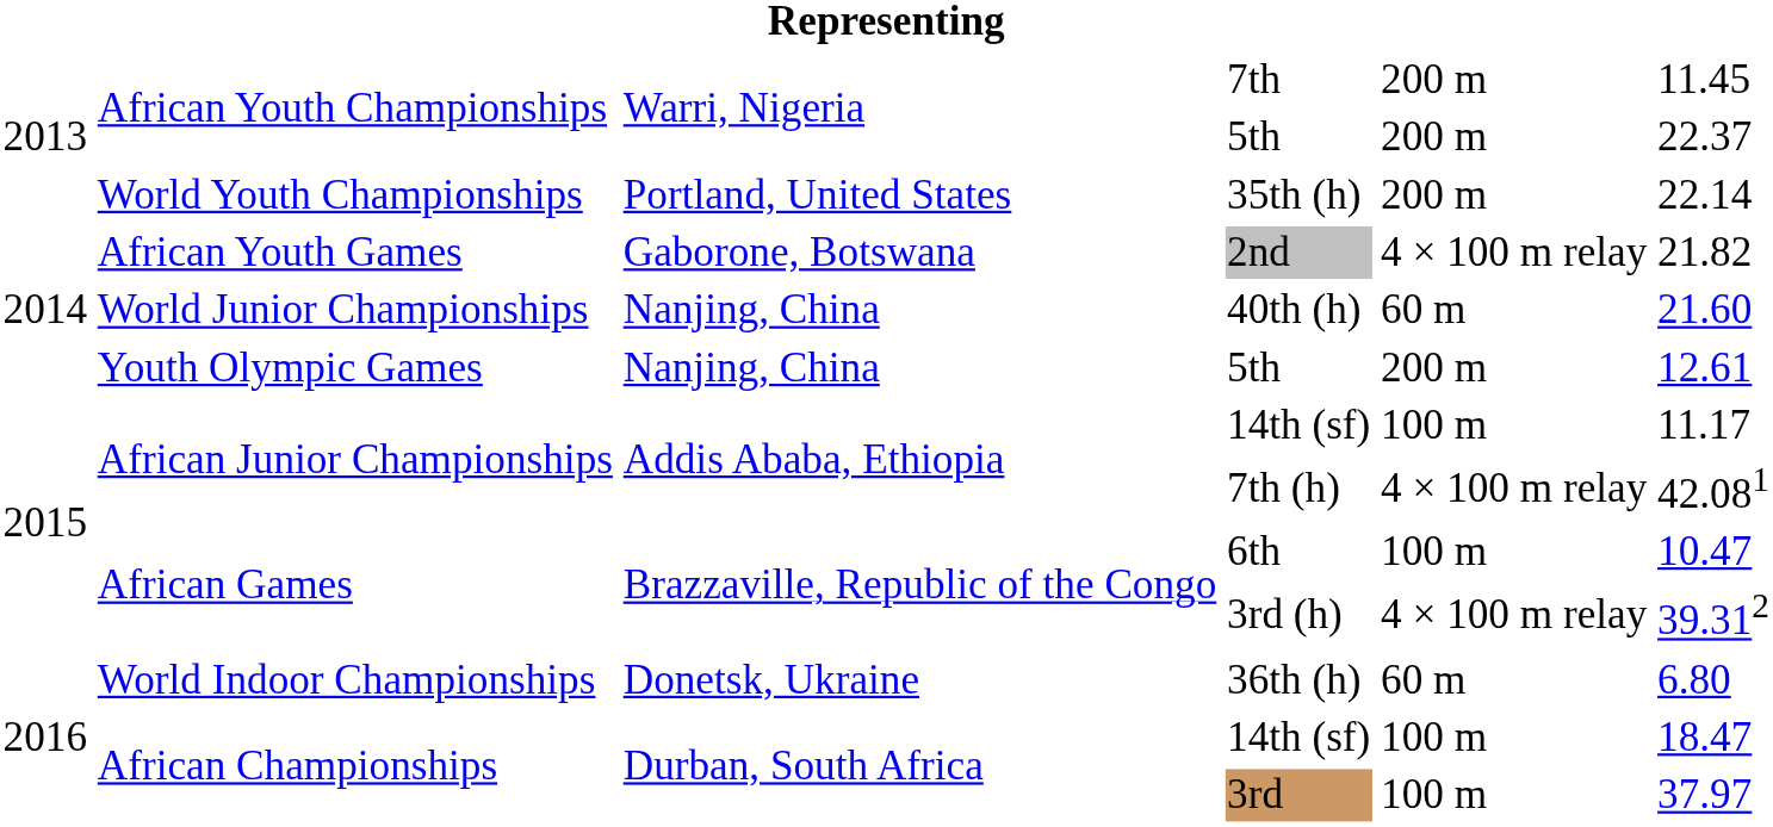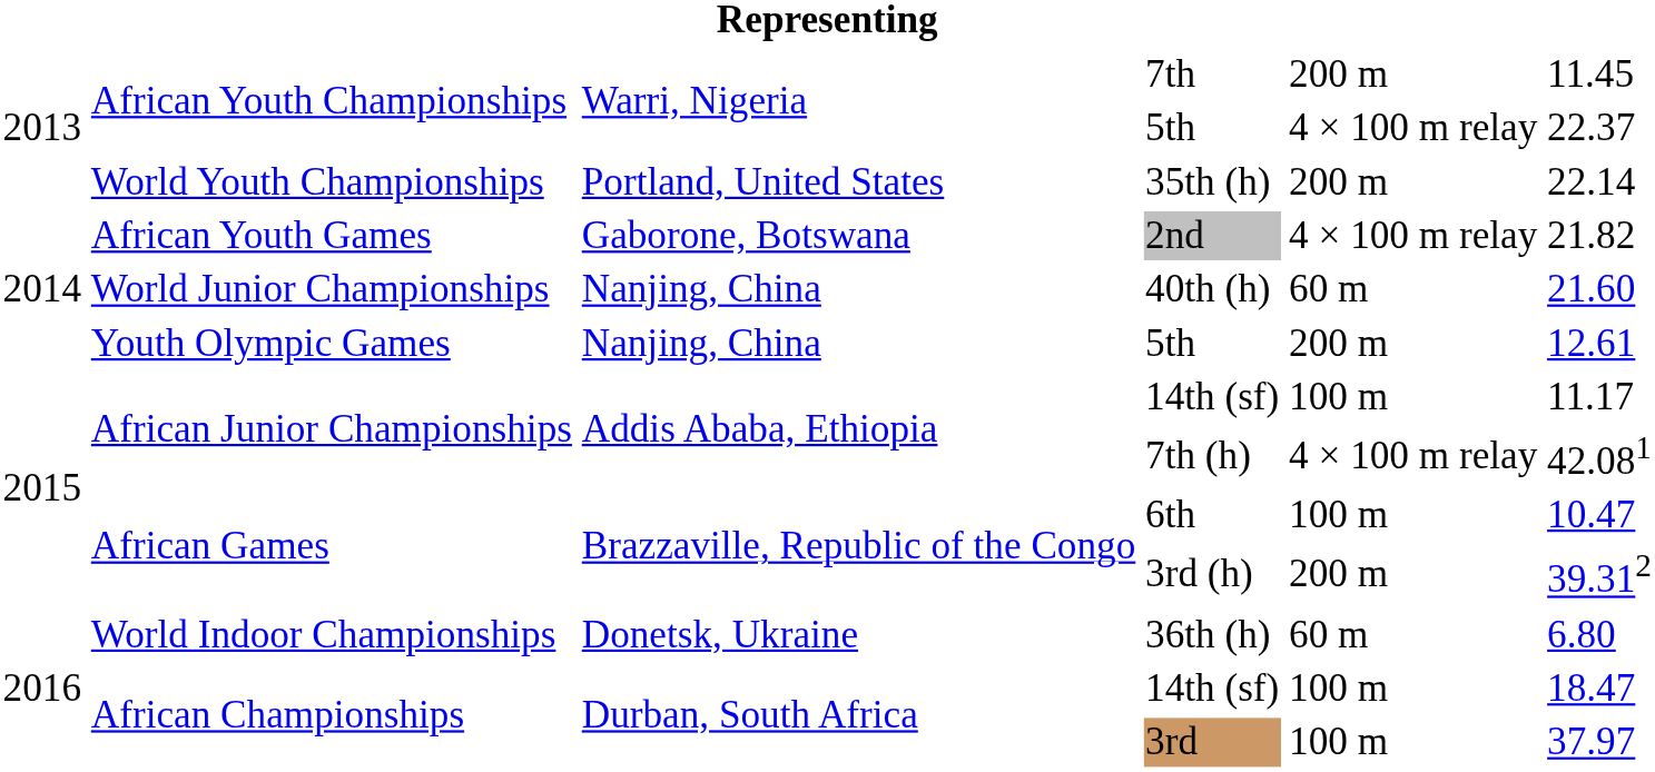African Youth Championships / 5th | column 5: 200 m -> 4 × 100 m relay
3rd (h) | column 5: 4 × 100 m relay -> 200 m
